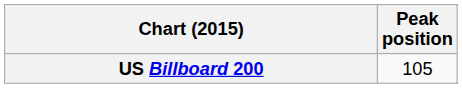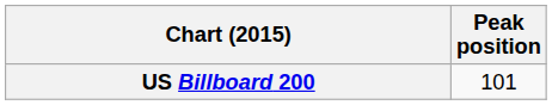US Billboard 200 | Peak position: 105 -> 101
